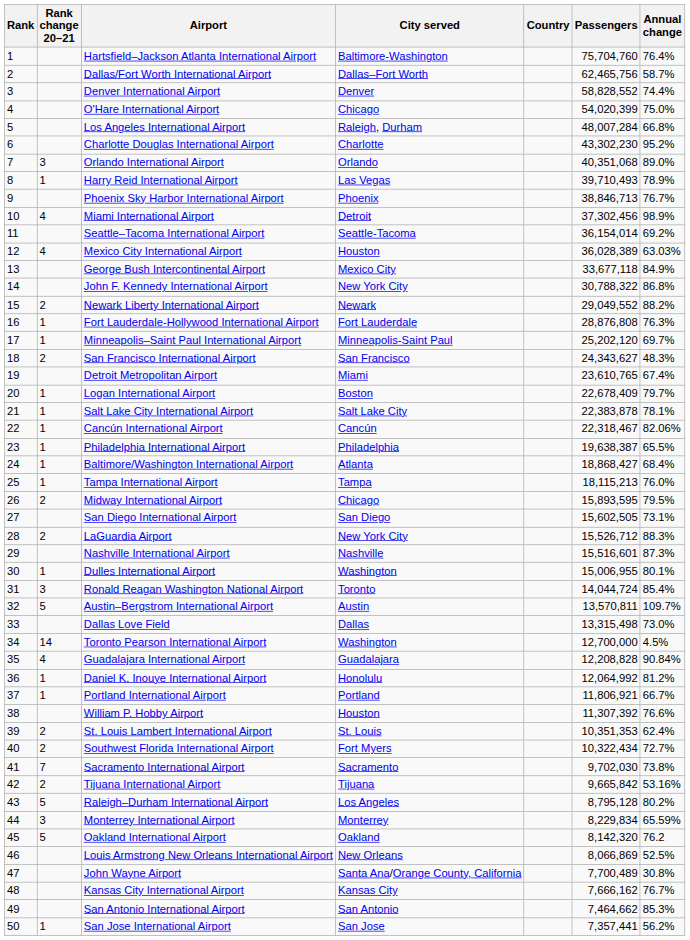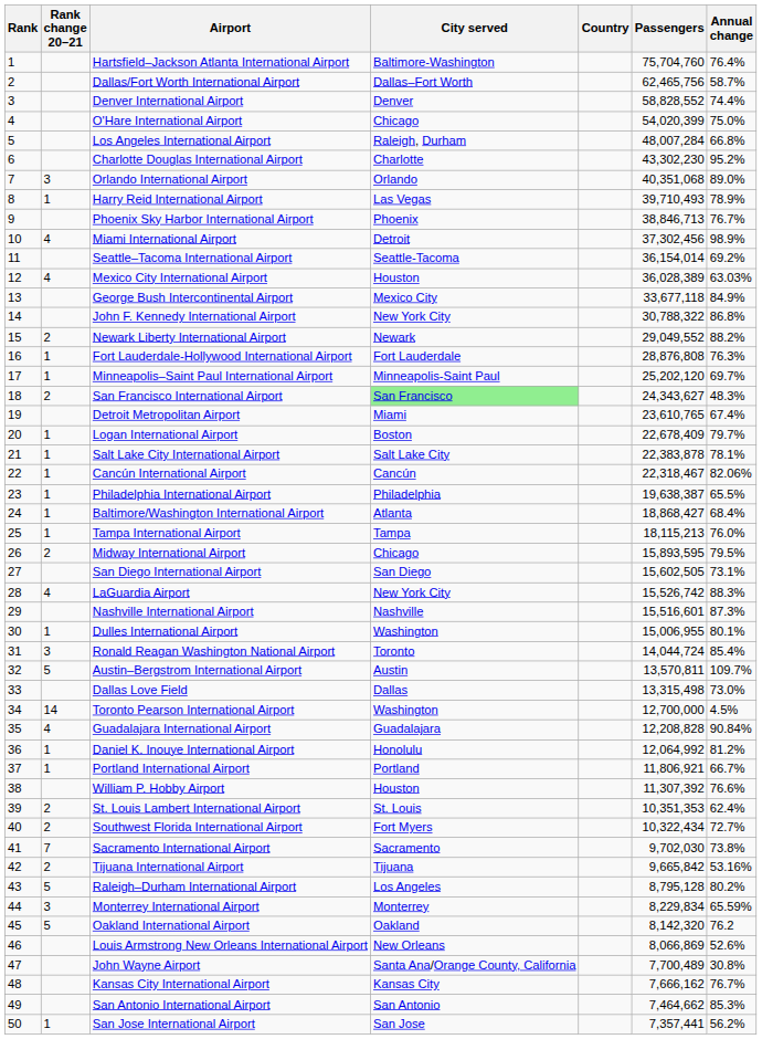San Francisco International Airport | City served: no background -> lightgreen background
LaGuardia Airport | Rank change 20–21: 2 -> 4
LaGuardia Airport | Passengers: 15,526,712 -> 15,526,742
Louis Armstrong New Orleans International Airport | Annual change: 52.5% -> 52.6%
